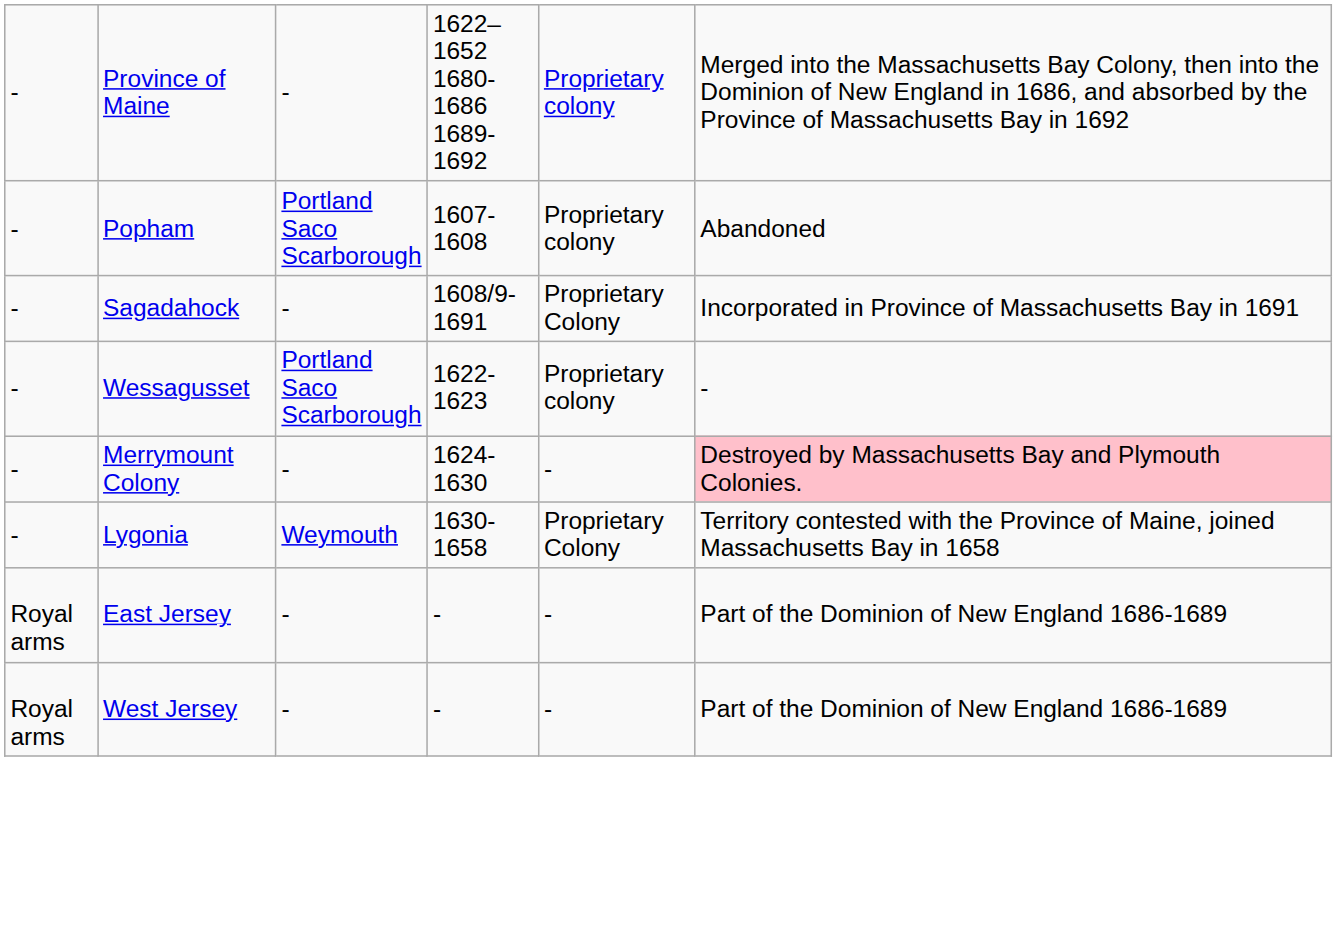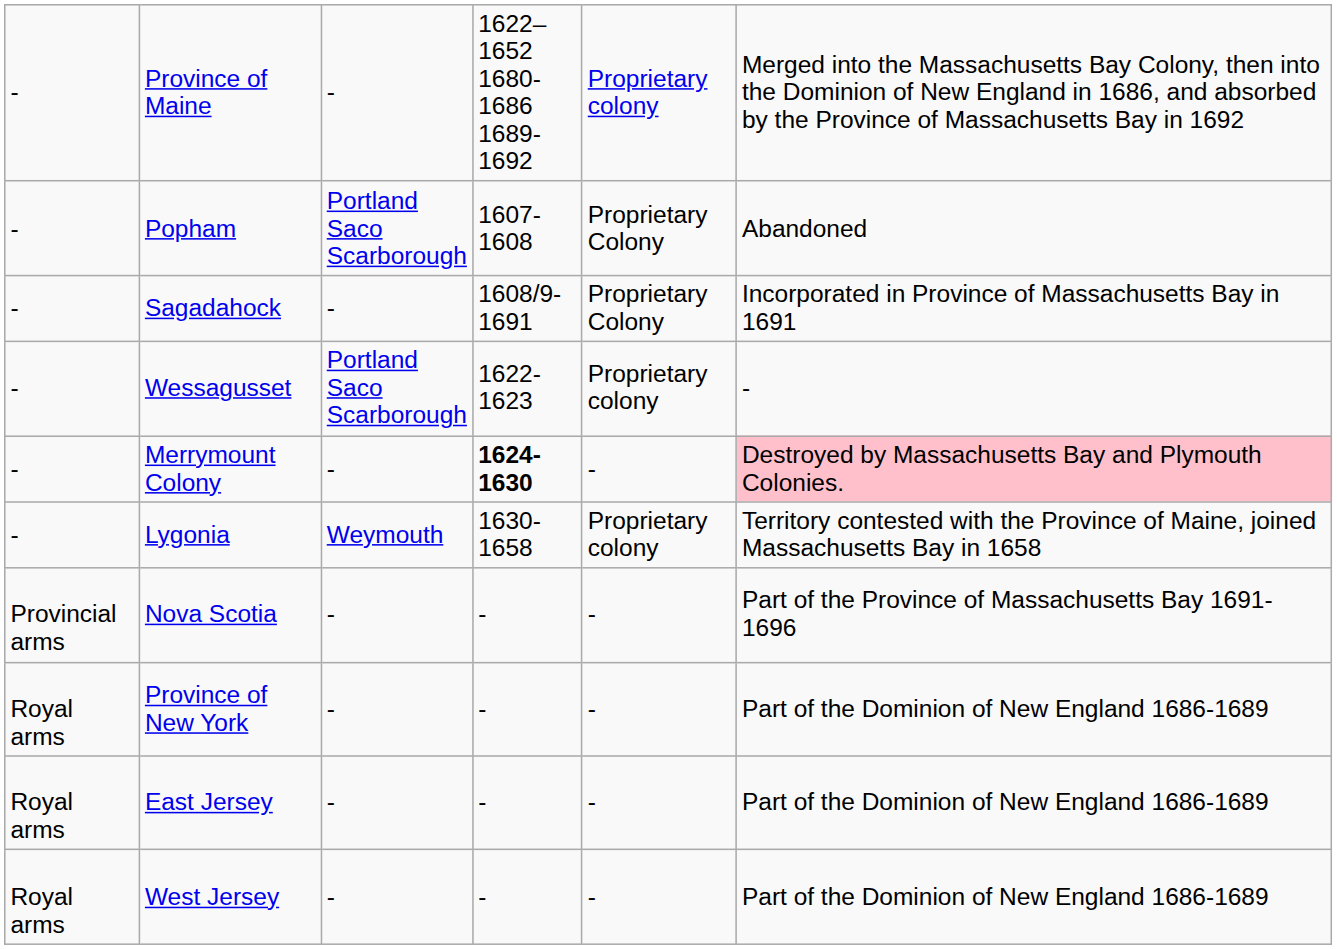Popham | column 5: Proprietary colony -> Proprietary Colony
Merrymount Colony | column 4: normal -> bold
Lygonia | column 5: Proprietary Colony -> Proprietary colony
+ row: Provincial arms | Nova Scotia | - | - | - | Part of the Province of Massachusetts Bay 1691-1696
+ row: Royal arms | Province of New York | - | - | - | Part of the Dominion of New England 1686-1689
